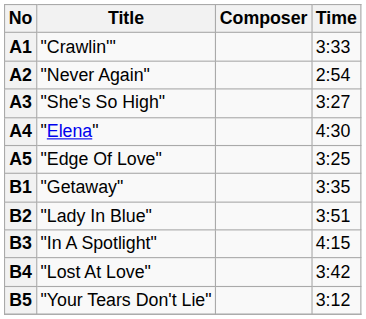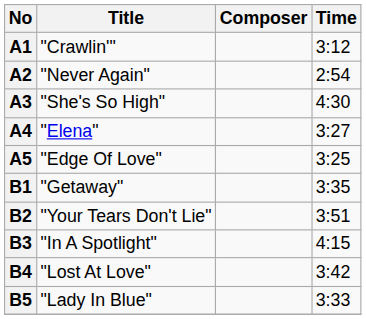A1 | Time: 3:33 -> 3:12
A3 | Time: 3:27 -> 4:30
A4 | Time: 4:30 -> 3:27
B2 | Title: "Lady In Blue" -> "Your Tears Don't Lie"
B5 | Title: "Your Tears Don't Lie" -> "Lady In Blue"
B5 | Time: 3:12 -> 3:33
